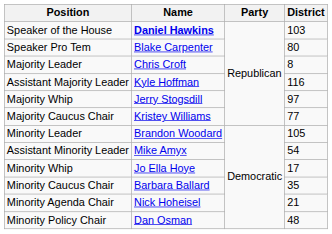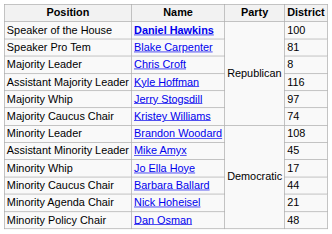Speaker of the House | District: 103 -> 100
Speaker Pro Tem | District: 80 -> 81
Majority Caucus Chair | District: 77 -> 74
Minority Leader | District: 105 -> 108
Assistant Minority Leader | District: 54 -> 45
Minority Caucus Chair | District: 35 -> 44
